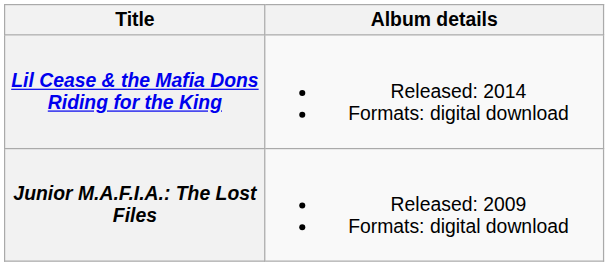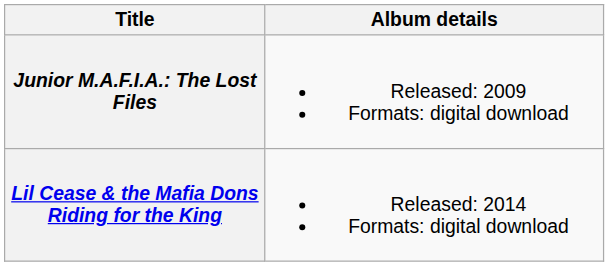rows swapped: Junior M.A.F.I.A.: The Lost Files <-> Lil Cease & the Mafia Dons Riding for the King
